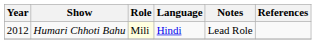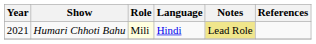Humari Chhoti Bahu | Year: 2012 -> 2021
Humari Chhoti Bahu | Notes: no background -> khaki background
